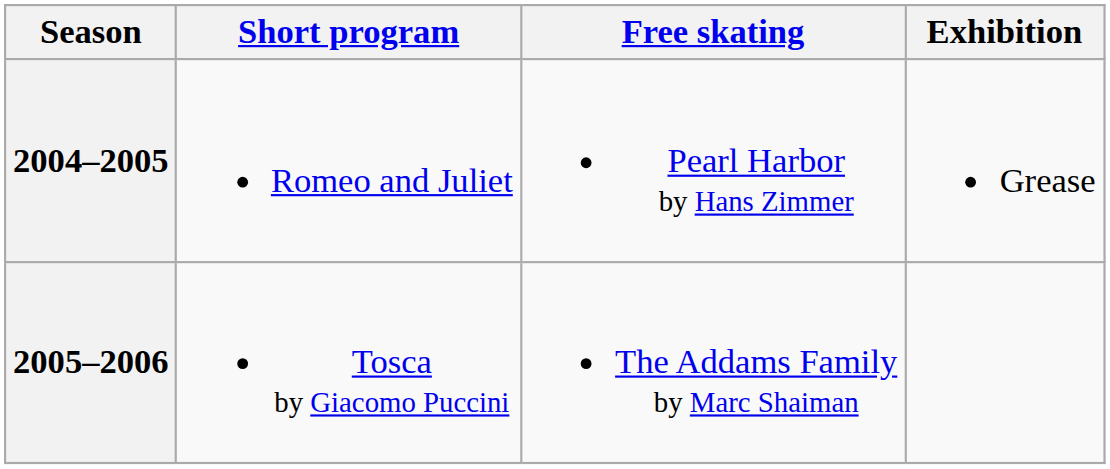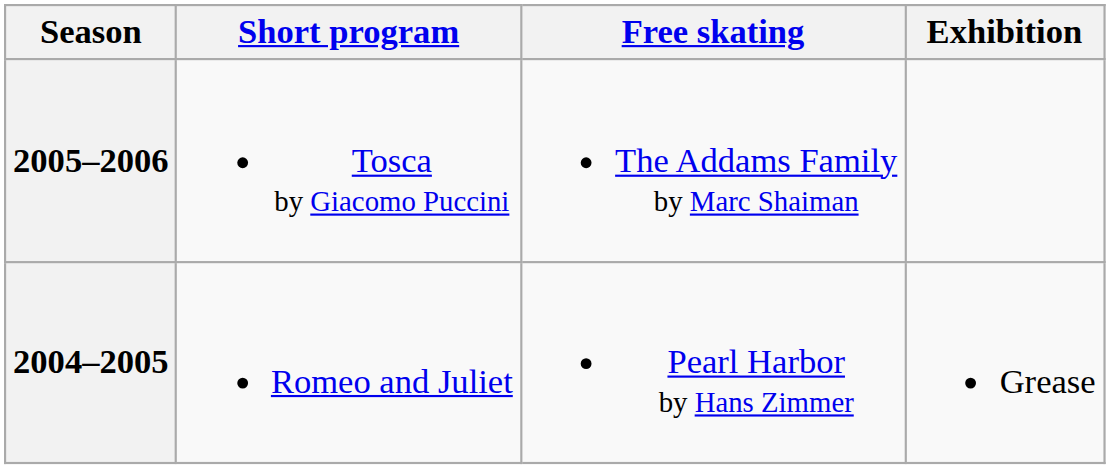rows swapped: 2005–2006 <-> 2004–2005
